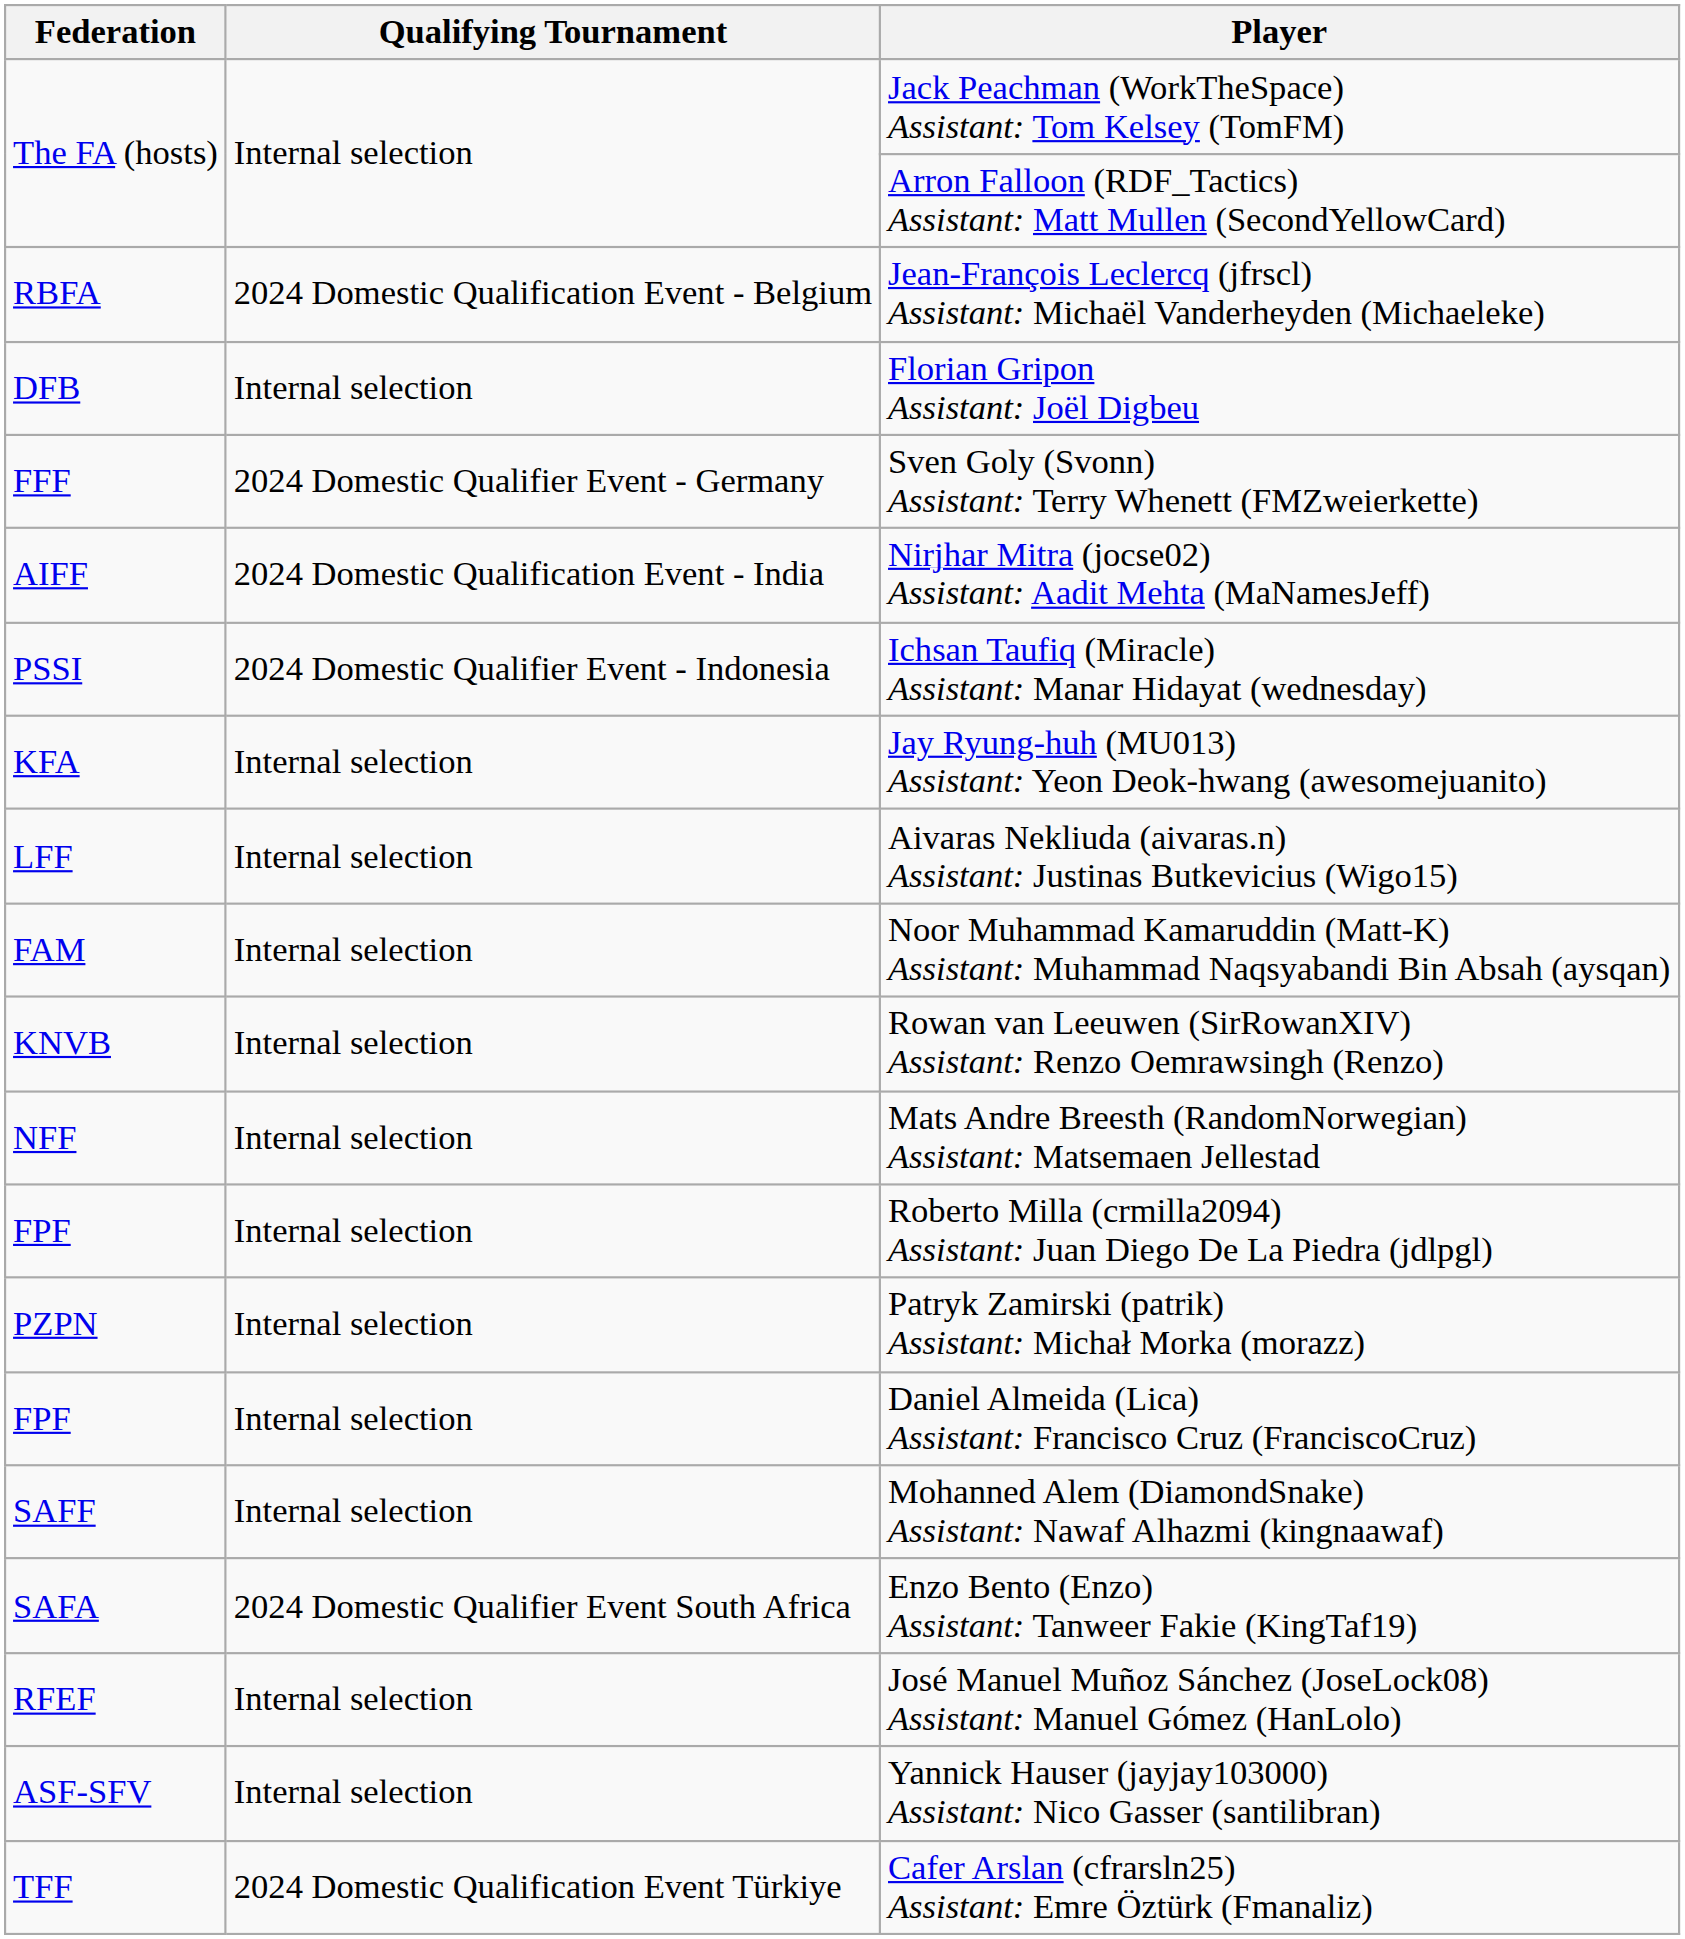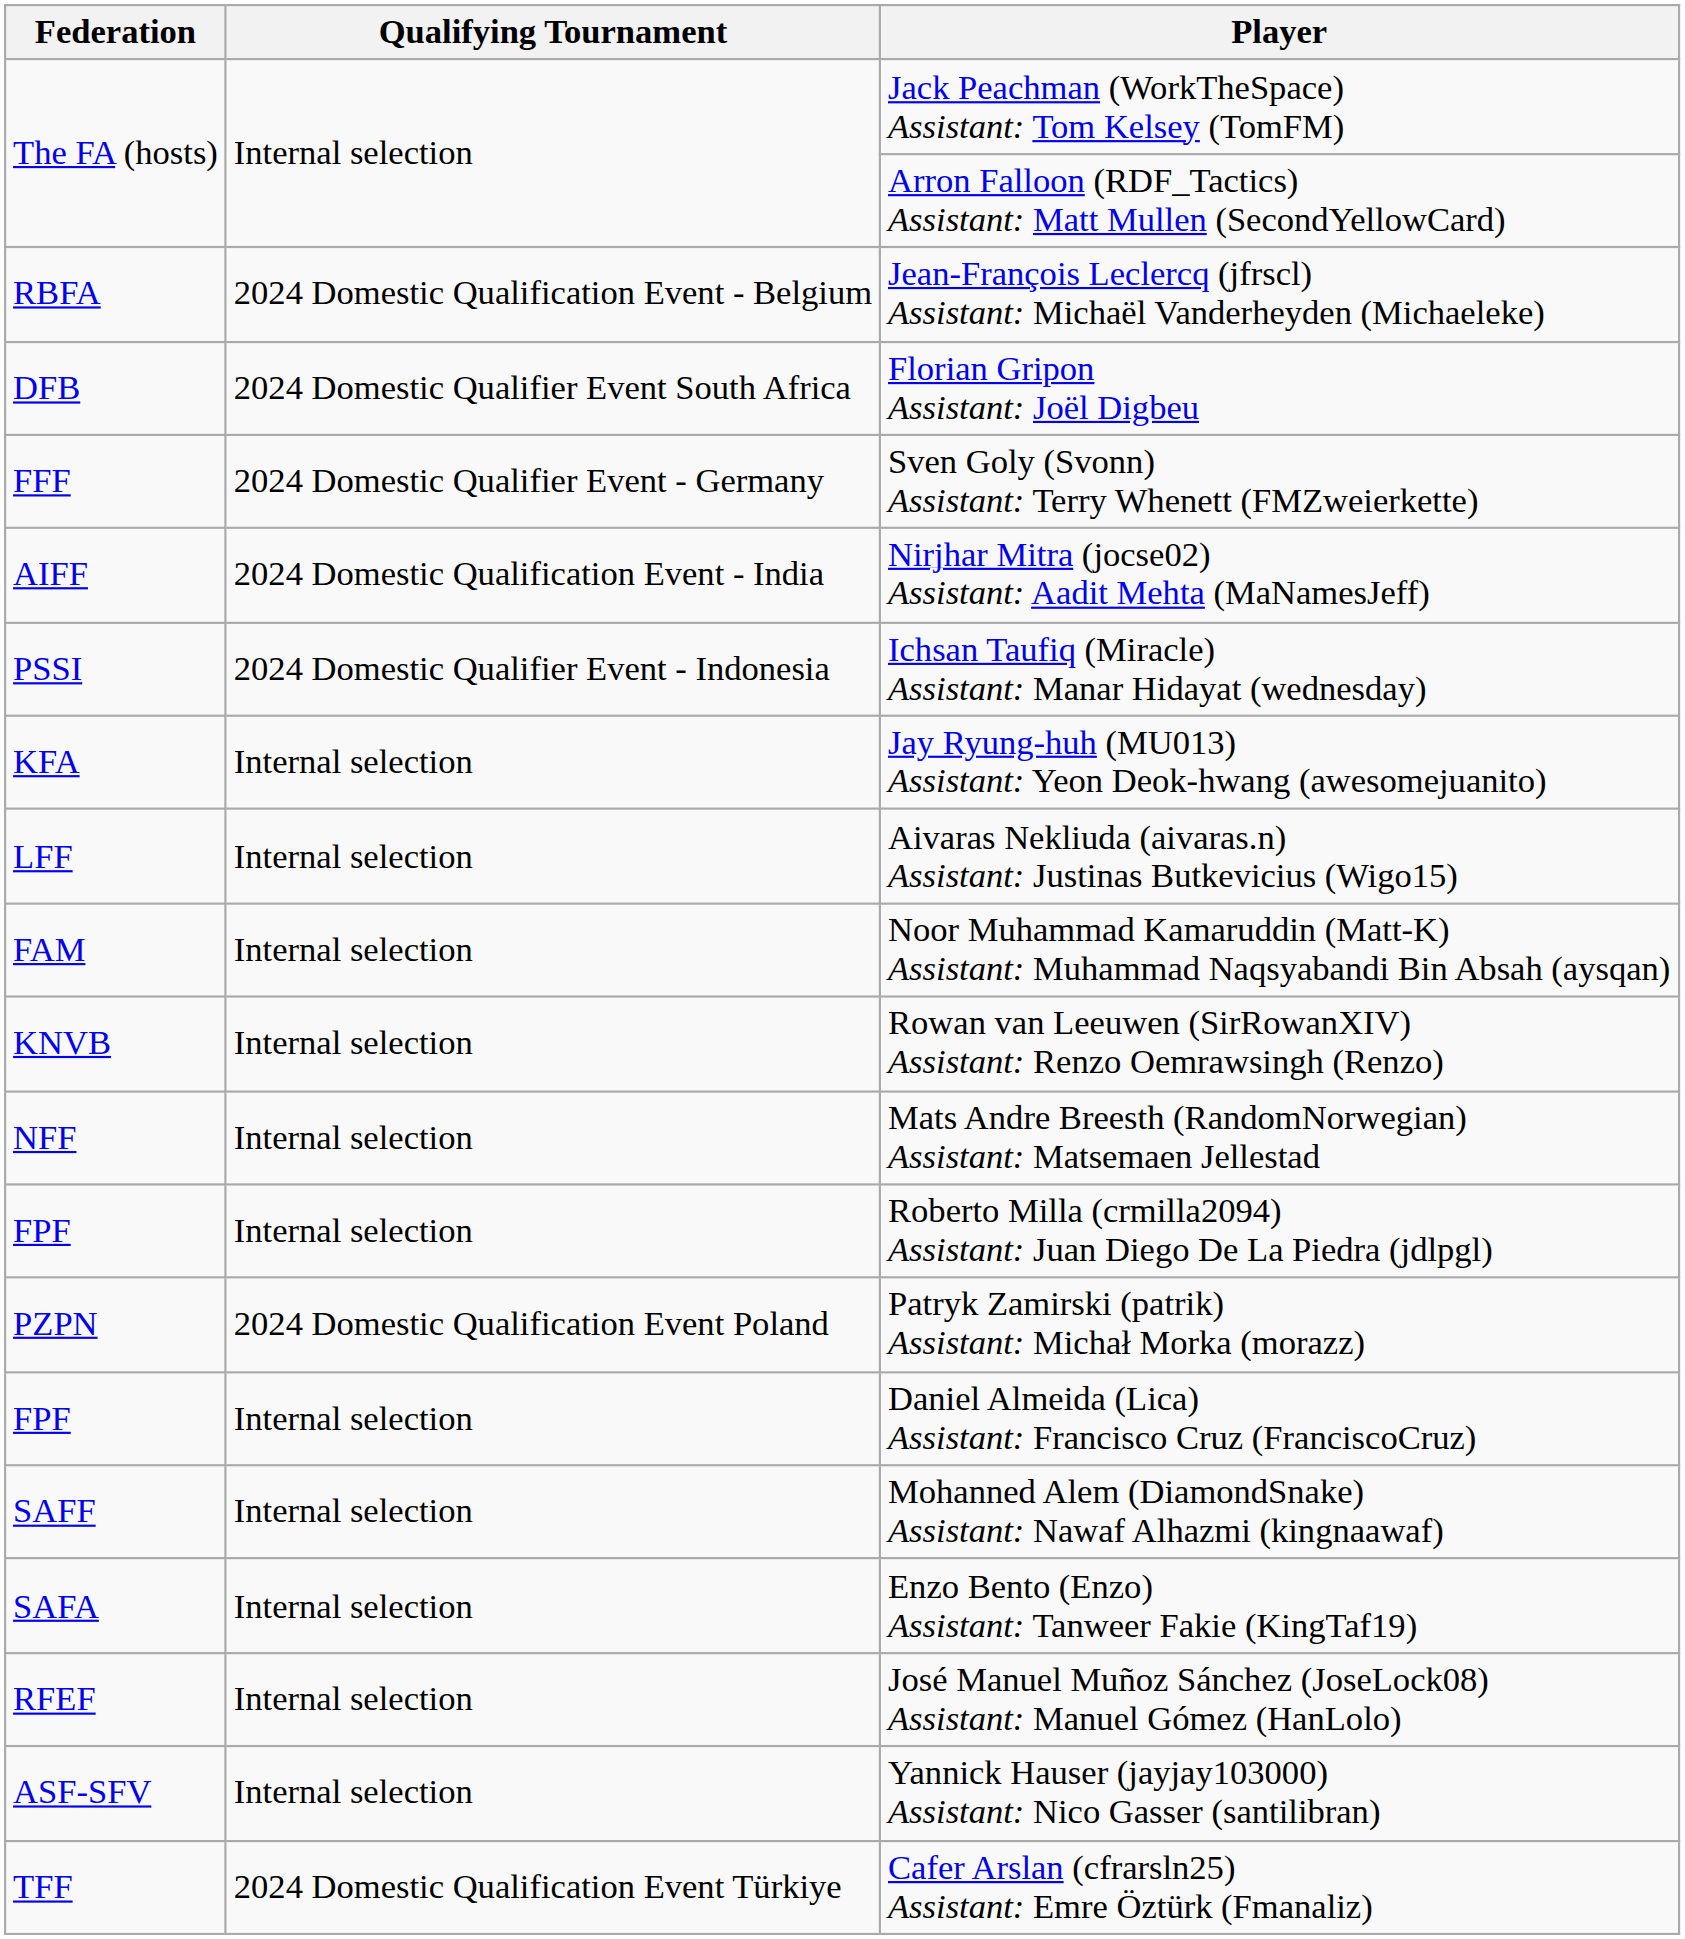Florian Gripon Assistant: Joël Digbeu | Qualifying Tournament: Internal selection -> 2024 Domestic Qualifier Event South Africa
Patryk Zamirski (patrik) Assistant: Michał Morka (morazz) | Qualifying Tournament: Internal selection -> 2024 Domestic Qualification Event Poland
Enzo Bento (Enzo) Assistant: Tanweer Fakie (KingTaf19) | Qualifying Tournament: 2024 Domestic Qualifier Event South Africa -> Internal selection
